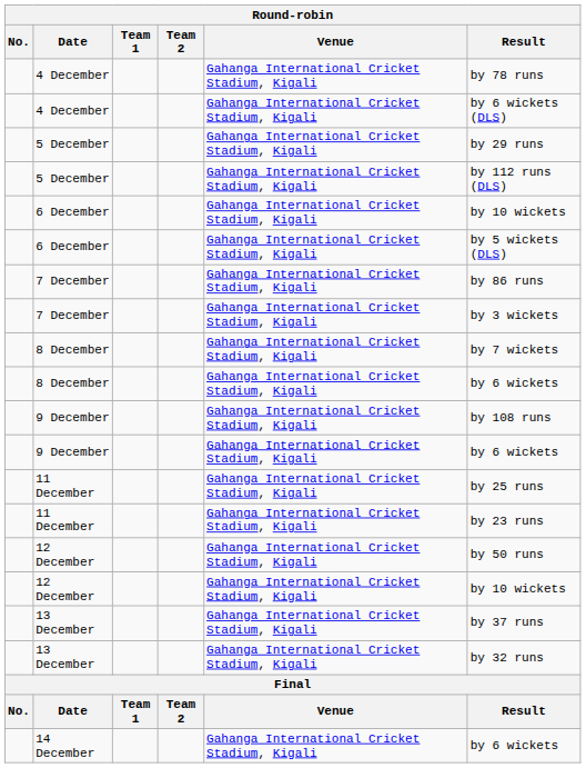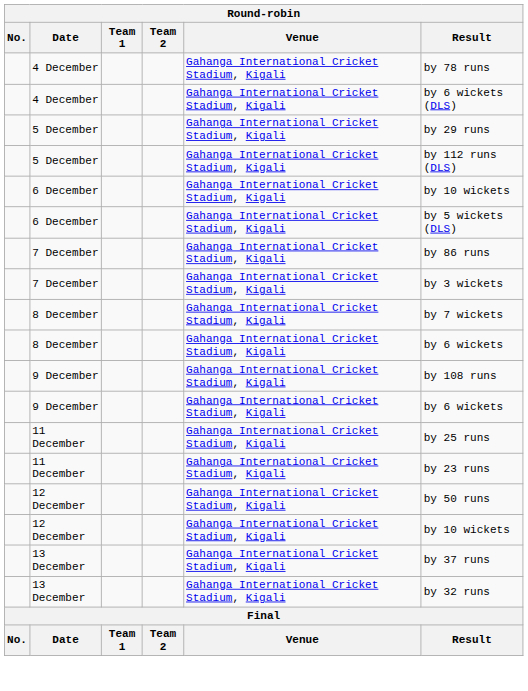- row: 14 December | Gahanga International Cricket Stadium, Kigali | by 6 wickets
